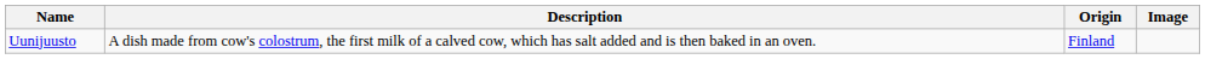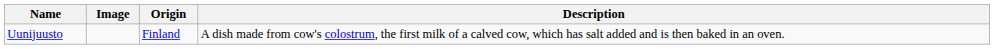columns swapped: Image <-> Description
